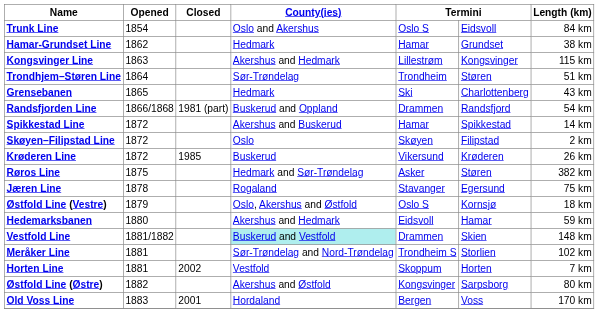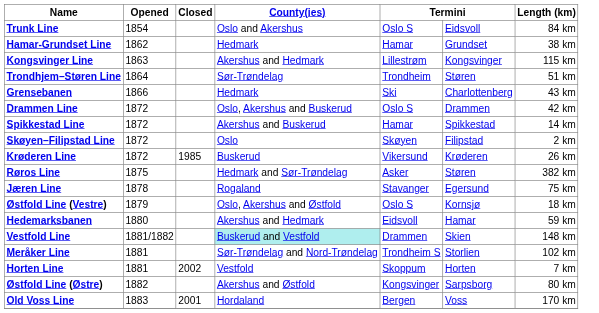Grensebanen | Opened: 1865 -> 1866
- row: Randsfjorden Line | 1866/1868 | 1981 (part) | Buskerud and Oppland | Drammen | Randsfjord | 54 km
+ row: Drammen Line | 1872 | Oslo, Akershus and Buskerud | Oslo S | Drammen | 42 km
